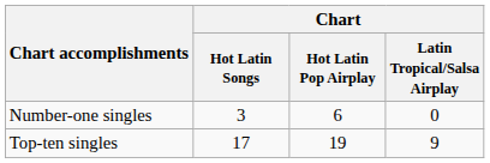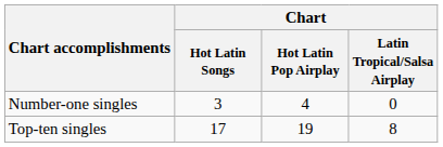Number-one singles | Chart / Hot Latin Pop Airplay: 6 -> 4
Top-ten singles | Chart / Latin Tropical/Salsa Airplay: 9 -> 8
